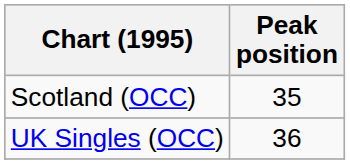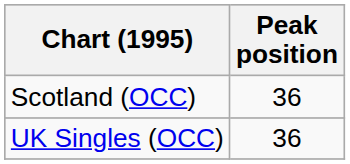Scotland (OCC) | Peak position: 35 -> 36
